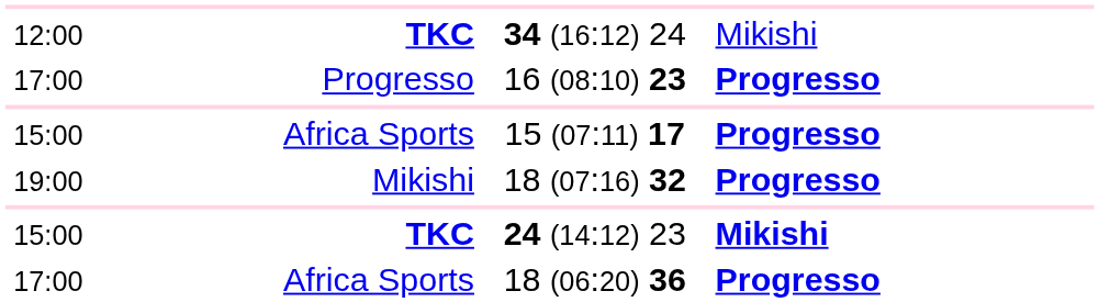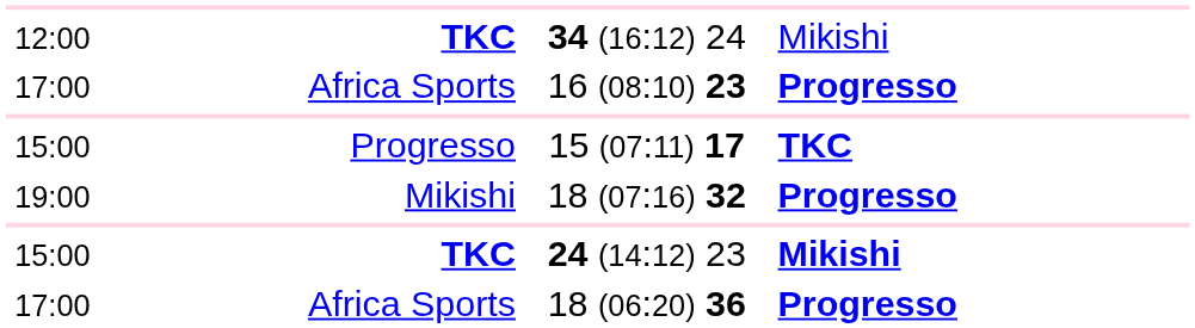16 (08:10) 23 | column 2: Progresso -> Africa Sports
15 (07:11) 17 | column 2: Africa Sports -> Progresso
15 (07:11) 17 | column 4: Progresso -> TKC
